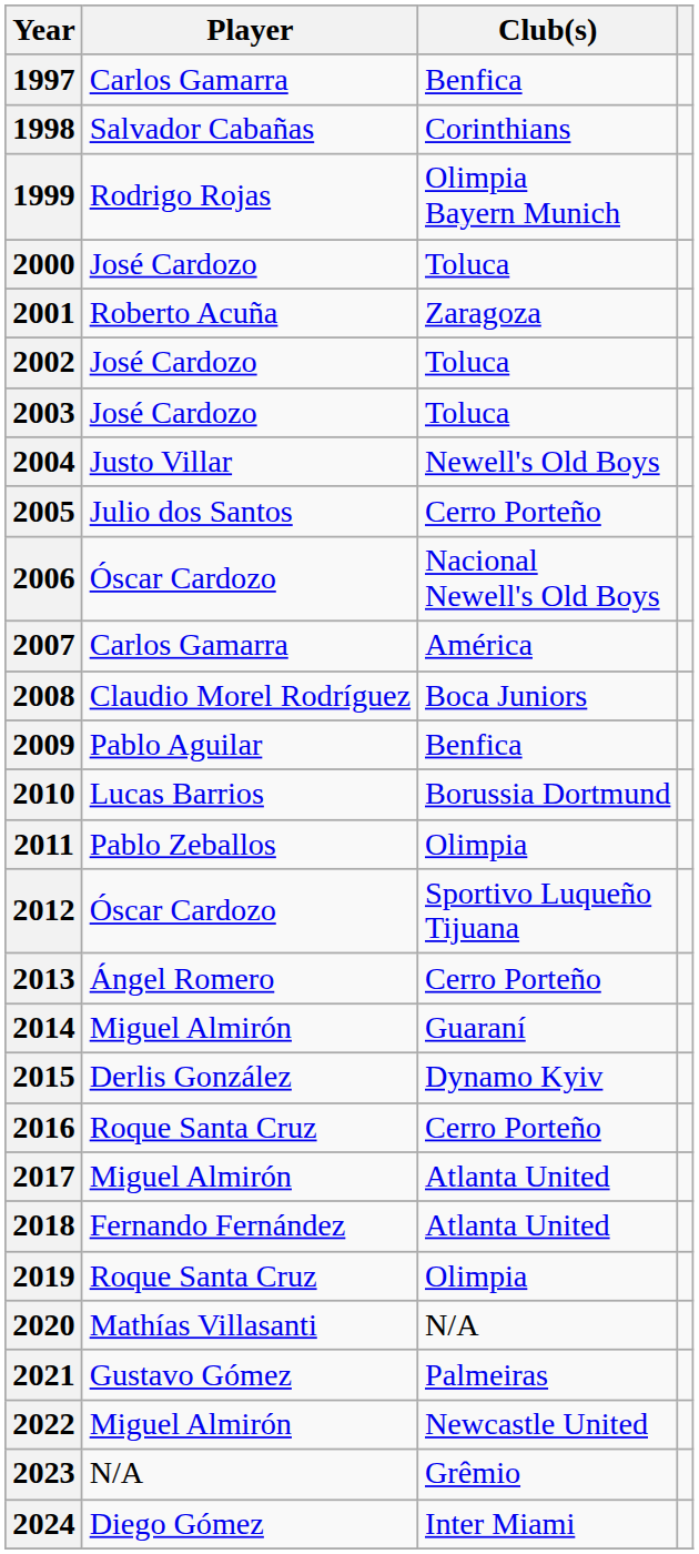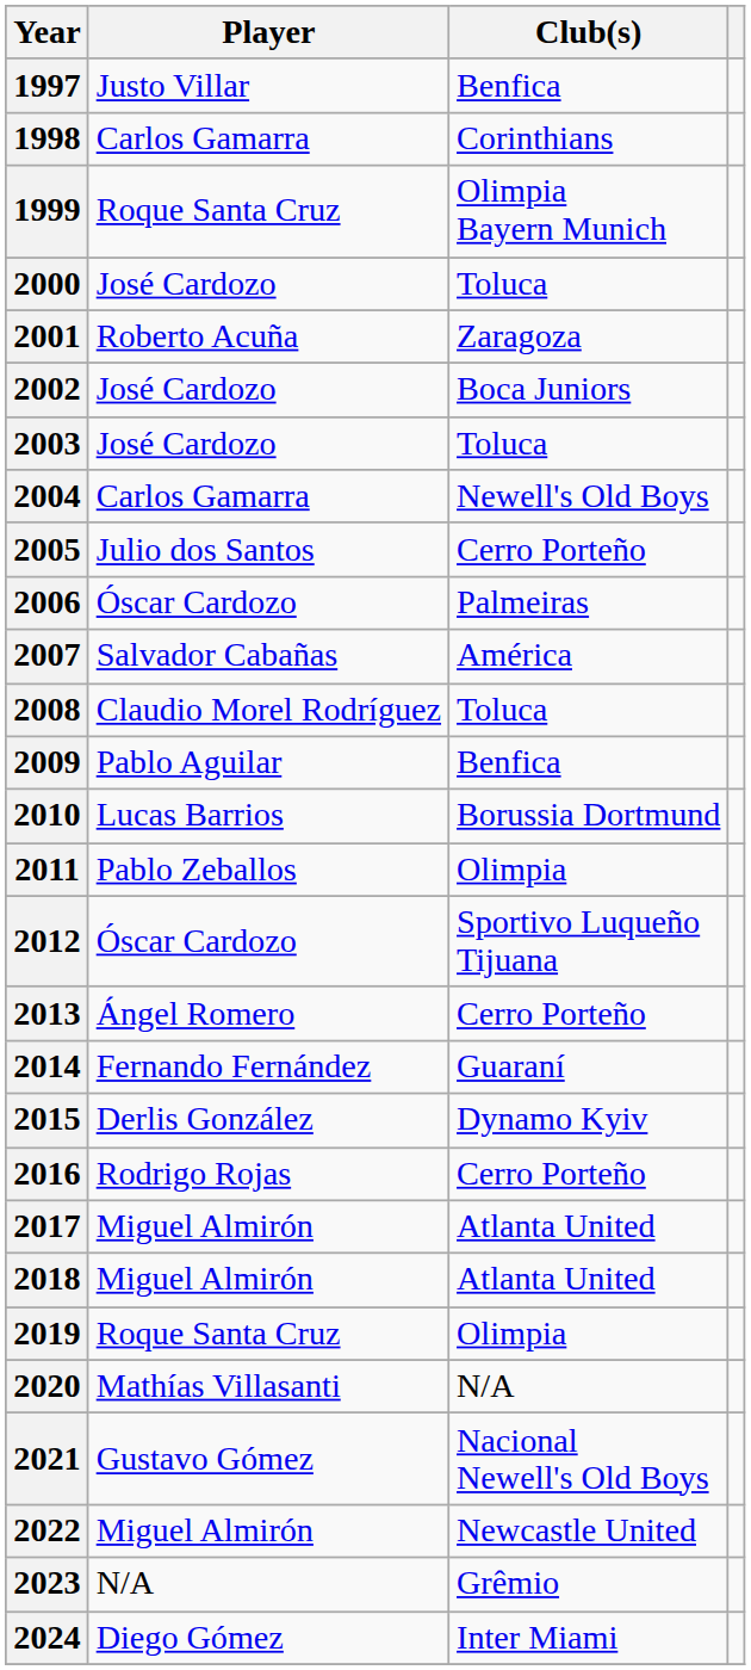1997 | Player: Carlos Gamarra -> Justo Villar
1998 | Player: Salvador Cabañas -> Carlos Gamarra
1999 | Player: Rodrigo Rojas -> Roque Santa Cruz
2002 | Club(s): Toluca -> Boca Juniors
2004 | Player: Justo Villar -> Carlos Gamarra
2006 | Club(s): Nacional Newell's Old Boys -> Palmeiras
2007 | Player: Carlos Gamarra -> Salvador Cabañas
2008 | Club(s): Boca Juniors -> Toluca
2014 | Player: Miguel Almirón -> Fernando Fernández
2016 | Player: Roque Santa Cruz -> Rodrigo Rojas
2018 | Player: Fernando Fernández -> Miguel Almirón
2021 | Club(s): Palmeiras -> Nacional Newell's Old Boys
